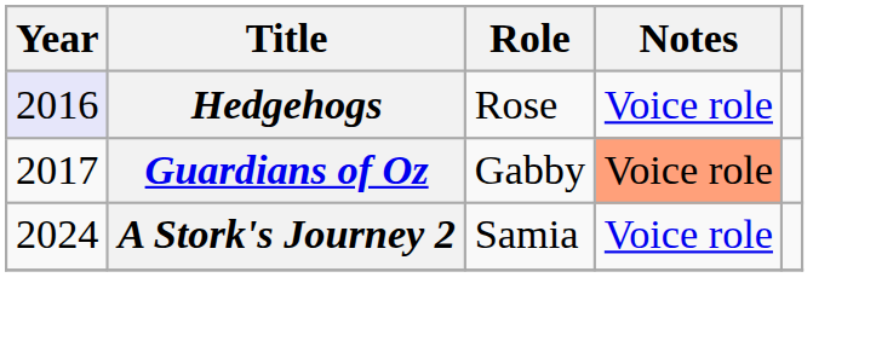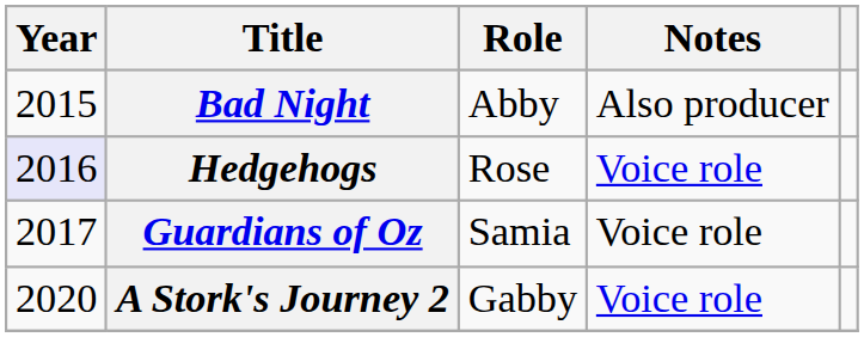+ row: 2015 | Bad Night | Abby | Also producer
Guardians of Oz | Role: Gabby -> Samia
Guardians of Oz | Notes: lightsalmon background -> no background
A Stork's Journey 2 | Year: 2024 -> 2020
A Stork's Journey 2 | Role: Samia -> Gabby
